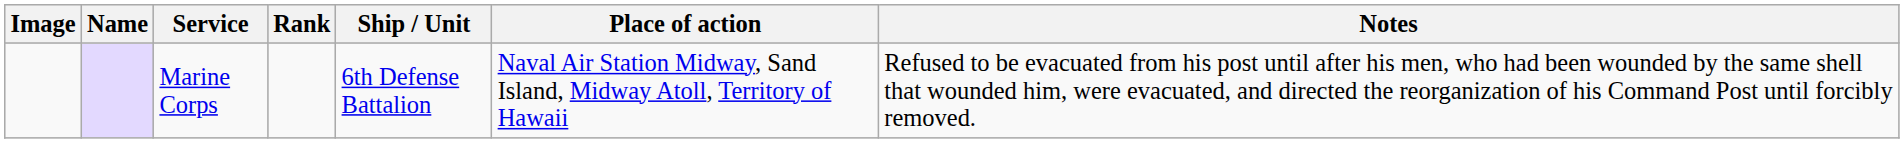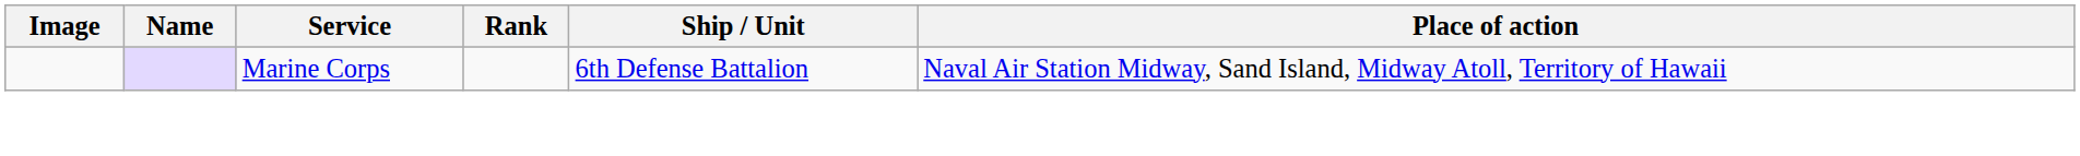- column: Notes | Refused to be evacuated from his post until after his men, who had been wounded by the same shell that wounded him, were evacuated, and directed the reorganization of his Command Post until forcibly removed.
